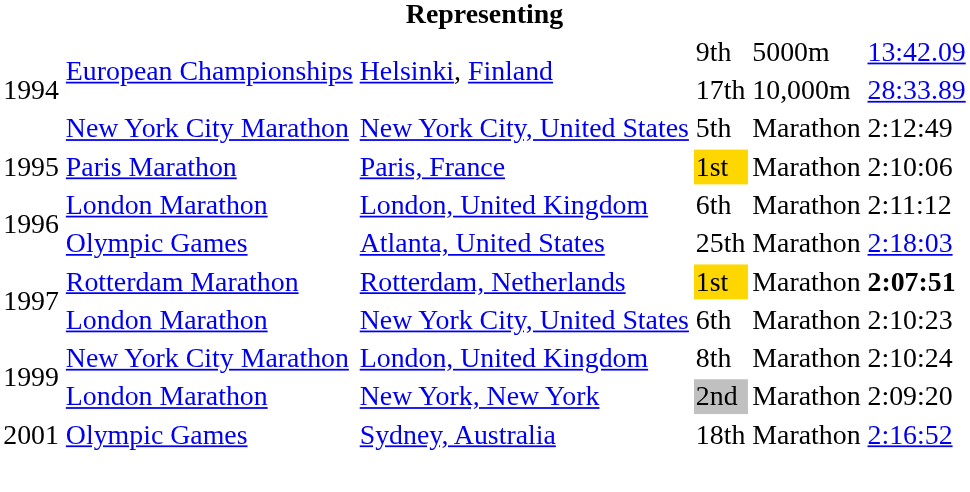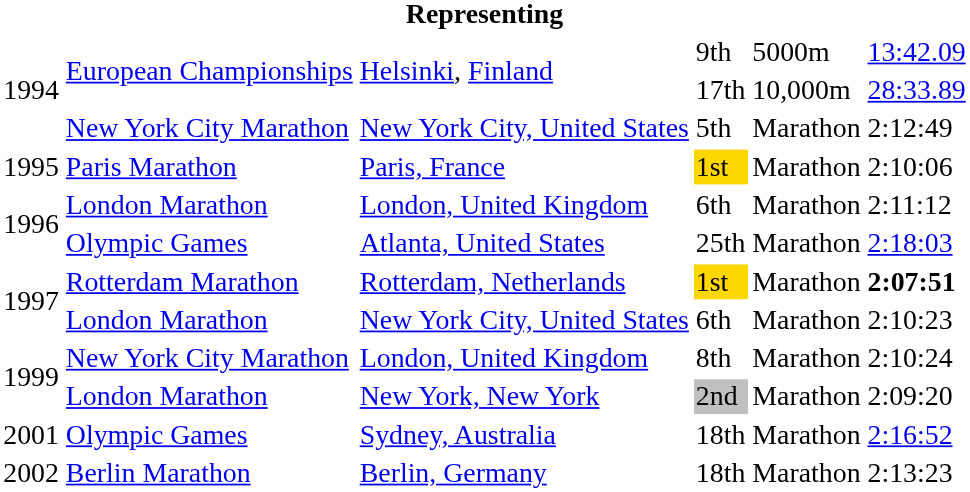+ row: 2002 | Berlin Marathon | Berlin, Germany | 18th | Marathon | 2:13:23
